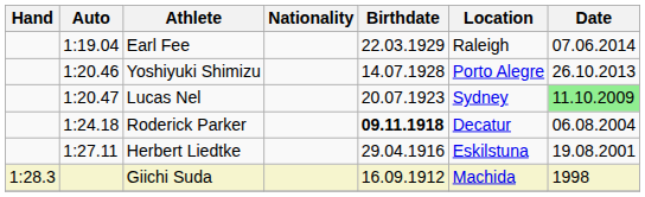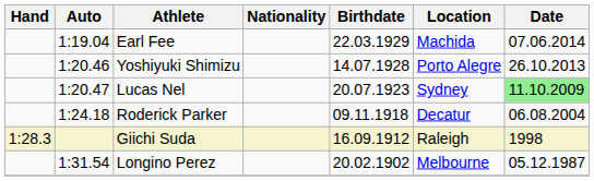Earl Fee | Location: Raleigh -> Machida
Roderick Parker | Birthdate: bold -> normal
- row: 1:27.11 | Herbert Liedtke | 29.04.1916 | Eskilstuna | 19.08.2001
Giichi Suda | Location: Machida -> Raleigh
+ row: 1:31.54 | Longino Perez | 20.02.1902 | Melbourne | 05.12.1987
